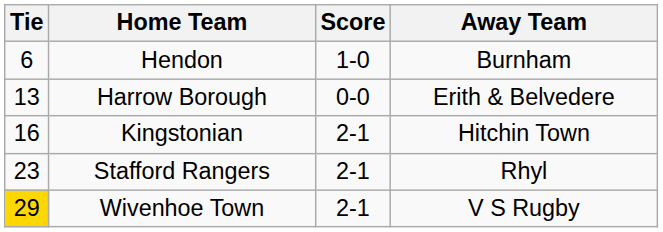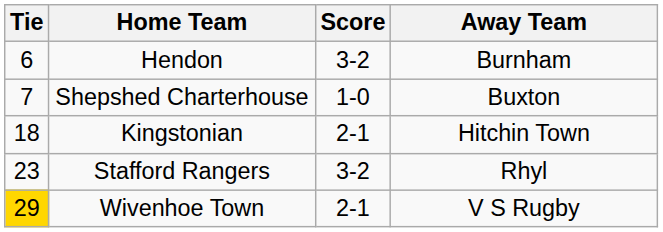Hendon | Score: 1-0 -> 3-2
+ row: 7 | Shepshed Charterhouse | 1-0 | Buxton
- row: 13 | Harrow Borough | 0-0 | Erith & Belvedere
Kingstonian | Tie: 16 -> 18
Stafford Rangers | Score: 2-1 -> 3-2
